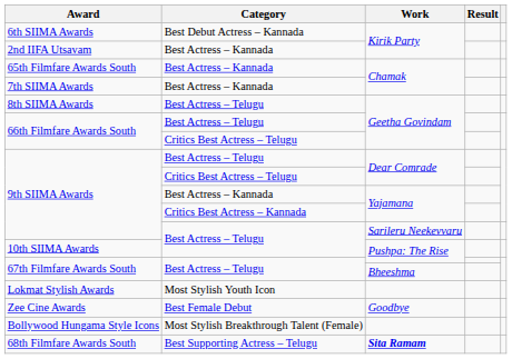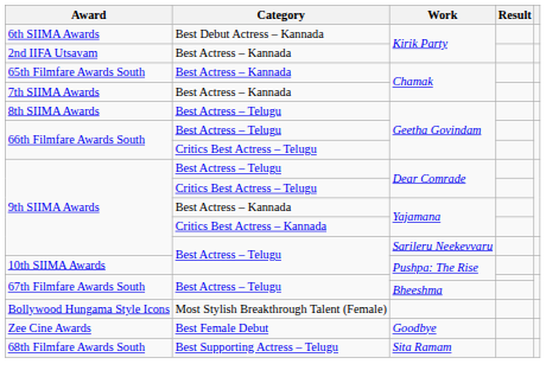- row: Lokmat Stylish Awards | Most Stylish Youth Icon
rows swapped: Zee Cine Awards <-> Bollywood Hungama Style Icons
68th Filmfare Awards South | Work: bold -> normal
